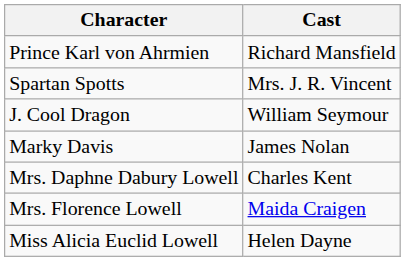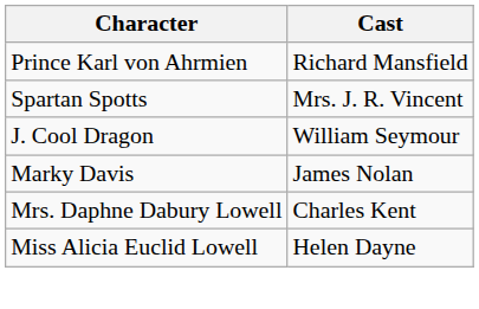- row: Mrs. Florence Lowell | Maida Craigen
